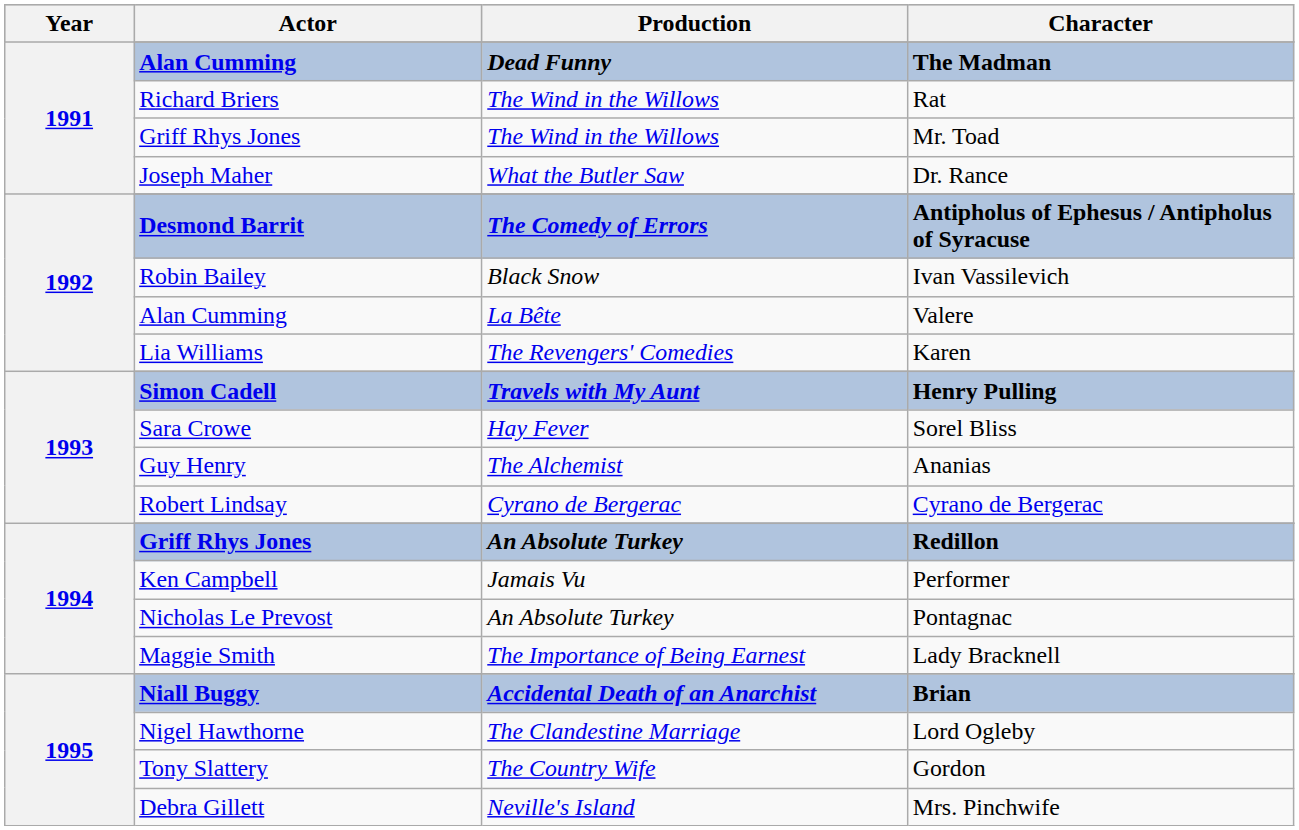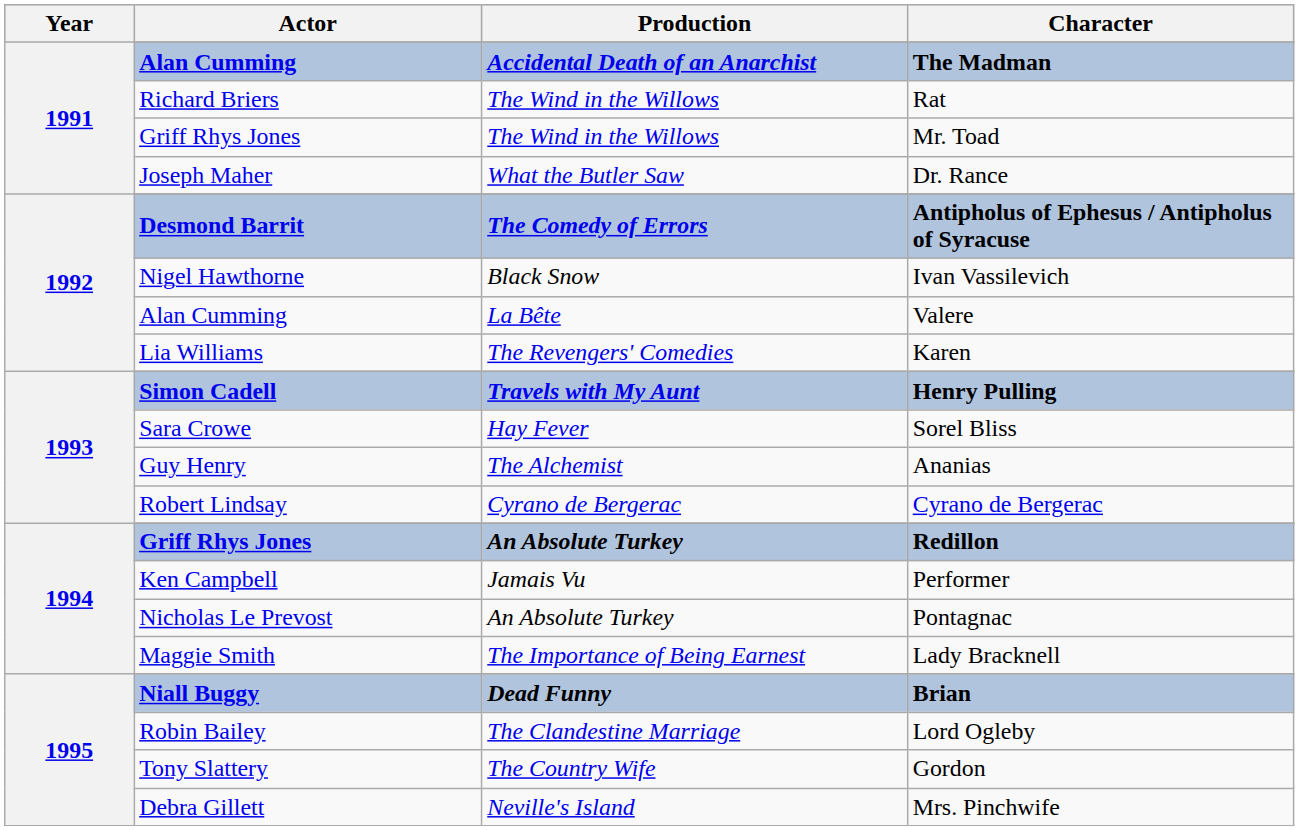The Madman | Production: Dead Funny -> Accidental Death of an Anarchist
Ivan Vassilevich | Actor: Robin Bailey -> Nigel Hawthorne
Brian | Production: Accidental Death of an Anarchist -> Dead Funny
Lord Ogleby | Actor: Nigel Hawthorne -> Robin Bailey
